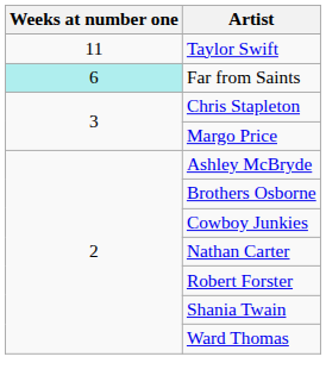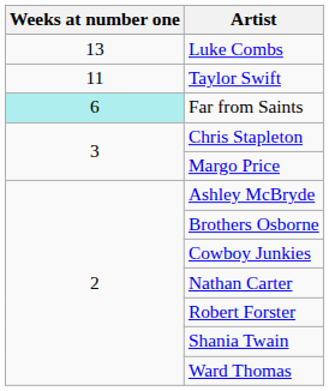+ row: 13 | Luke Combs
